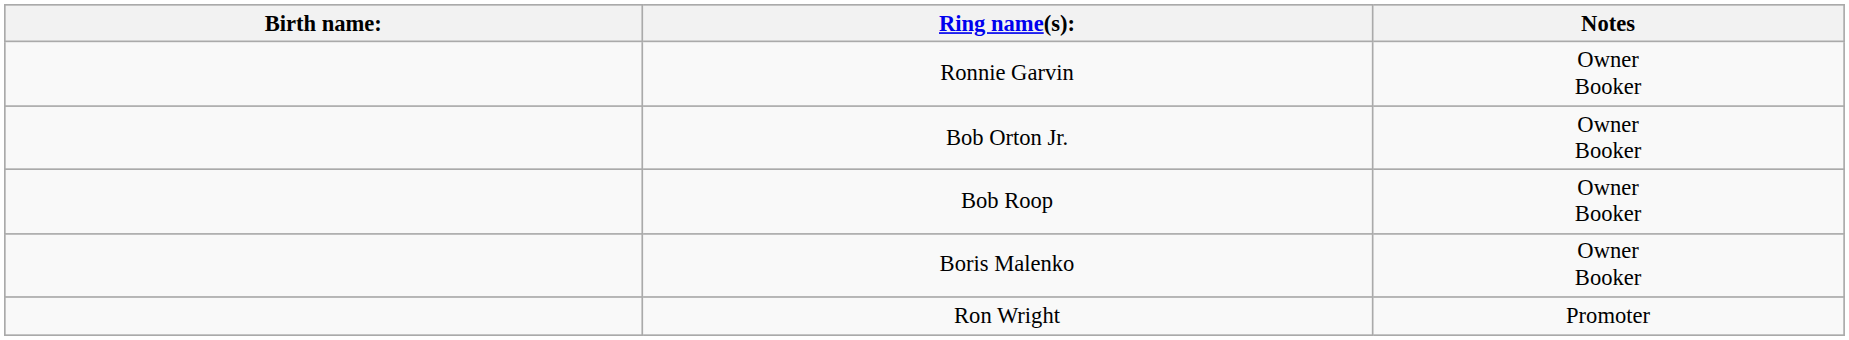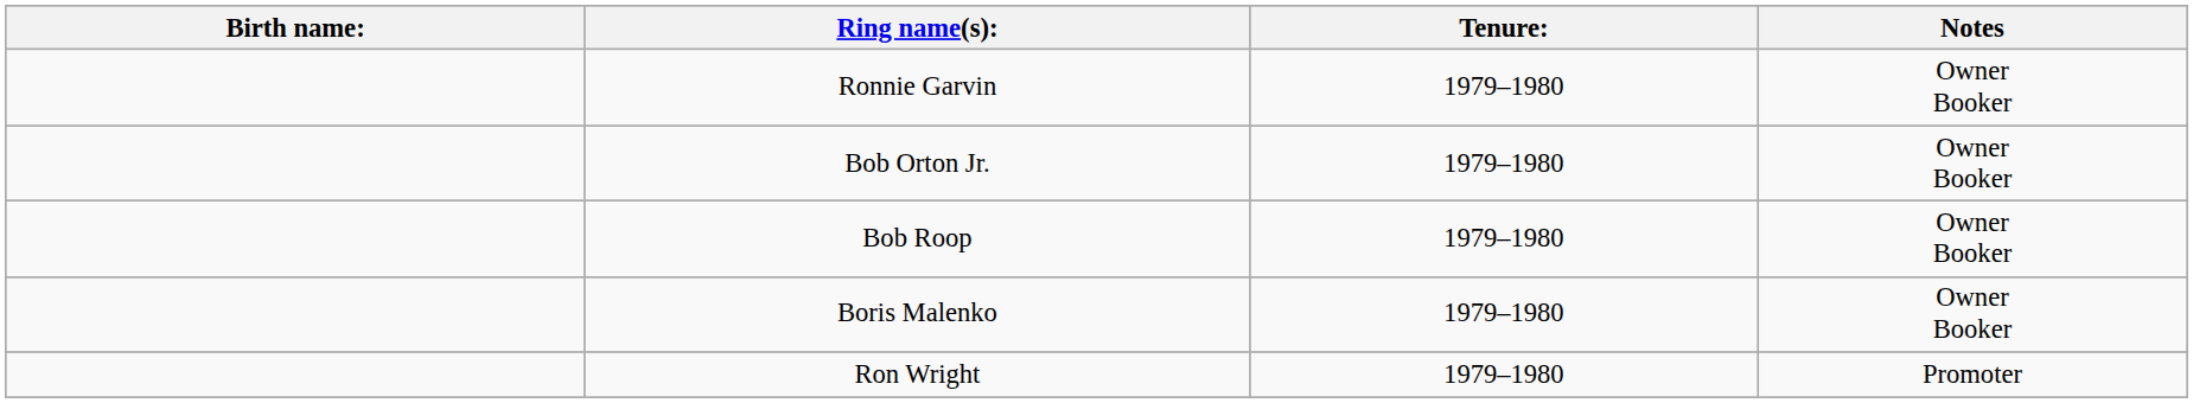+ column: Tenure: | 1979–1980 | 1979–1980 | 1979–1980 | 1979–1980 | 1979–1980
